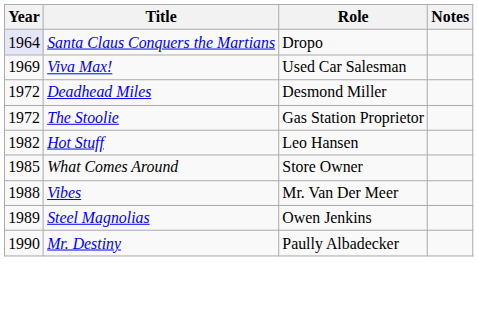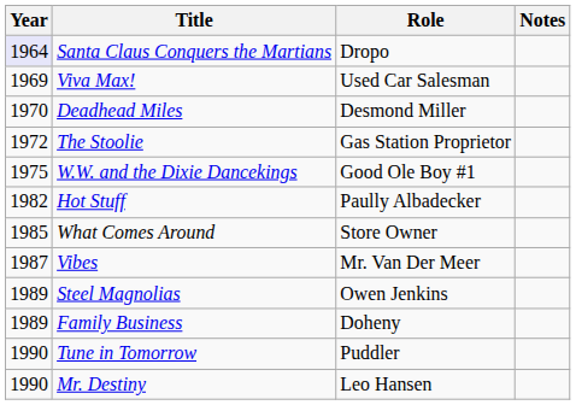Deadhead Miles | Year: 1972 -> 1970
+ row: 1975 | W.W. and the Dixie Dancekings | Good Ole Boy #1
Hot Stuff | Role: Leo Hansen -> Paully Albadecker
Vibes | Year: 1988 -> 1987
+ row: 1989 | Family Business | Doheny
+ row: 1990 | Tune in Tomorrow | Puddler
Mr. Destiny | Role: Paully Albadecker -> Leo Hansen
